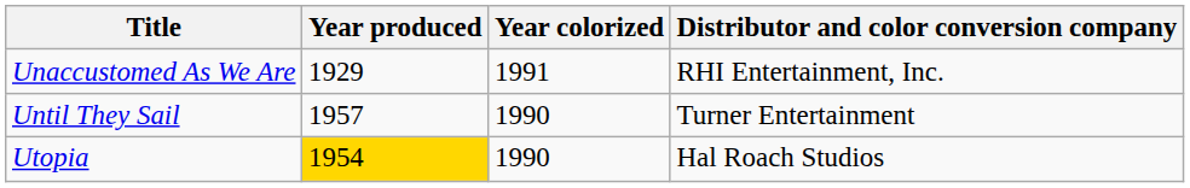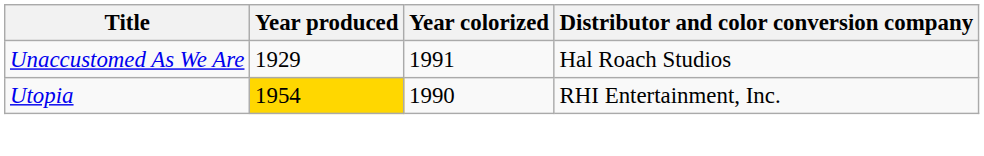Unaccustomed As We Are | Distributor and color conversion company: RHI Entertainment, Inc. -> Hal Roach Studios
- row: Until They Sail | 1957 | 1990 | Turner Entertainment
Utopia | Distributor and color conversion company: Hal Roach Studios -> RHI Entertainment, Inc.
